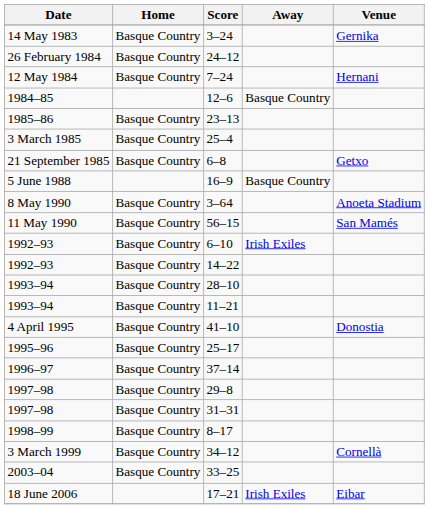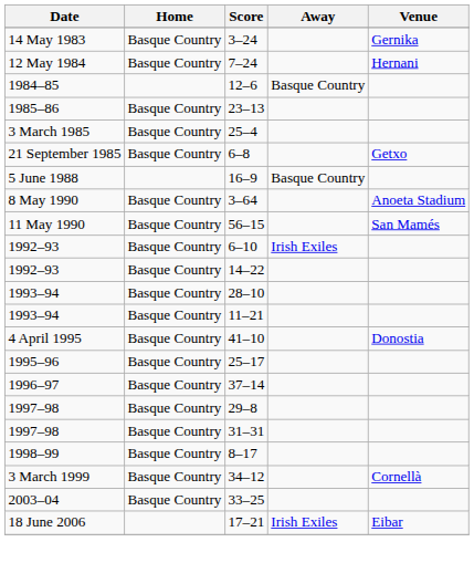- row: 26 February 1984 | Basque Country | 24–12
